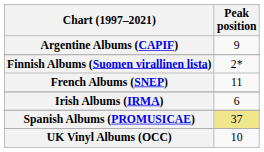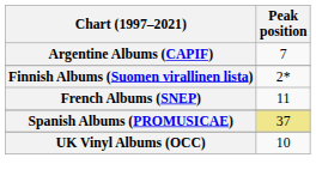Argentine Albums (CAPIF) | Peak position: 9 -> 7
- row: Irish Albums (IRMA) | 6
